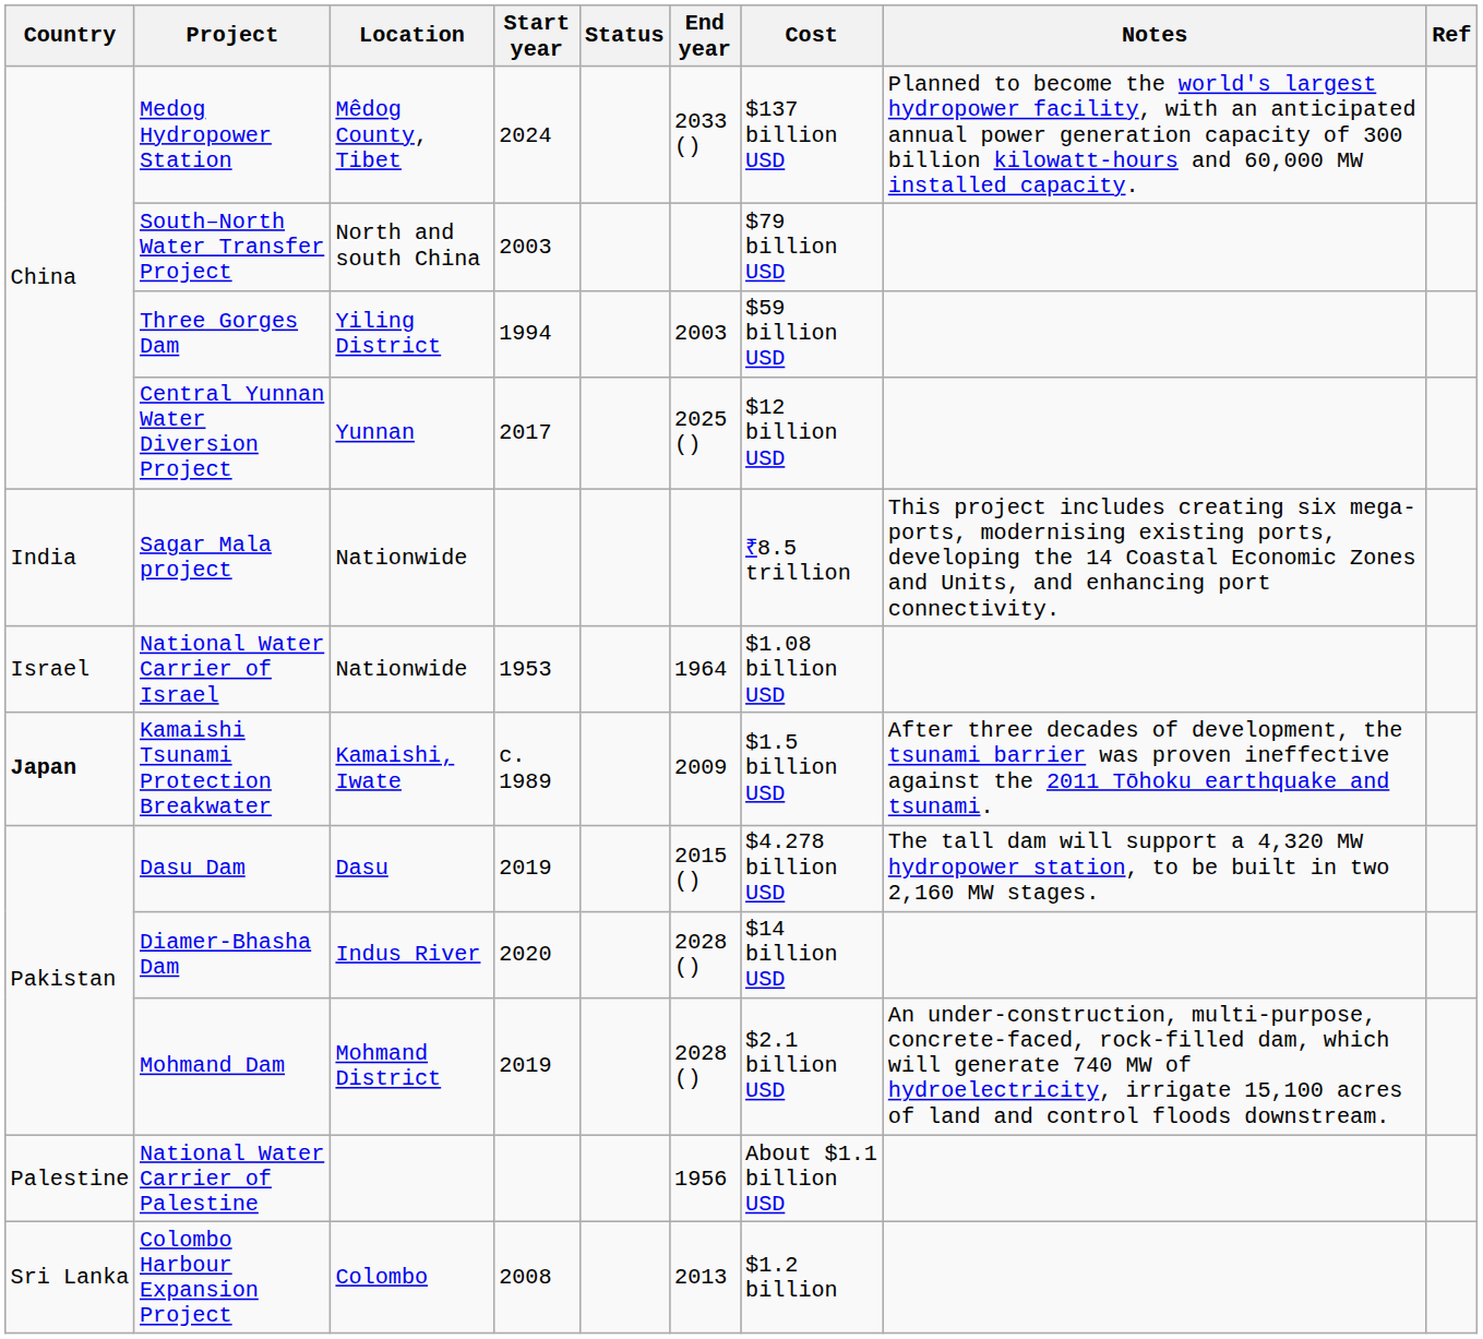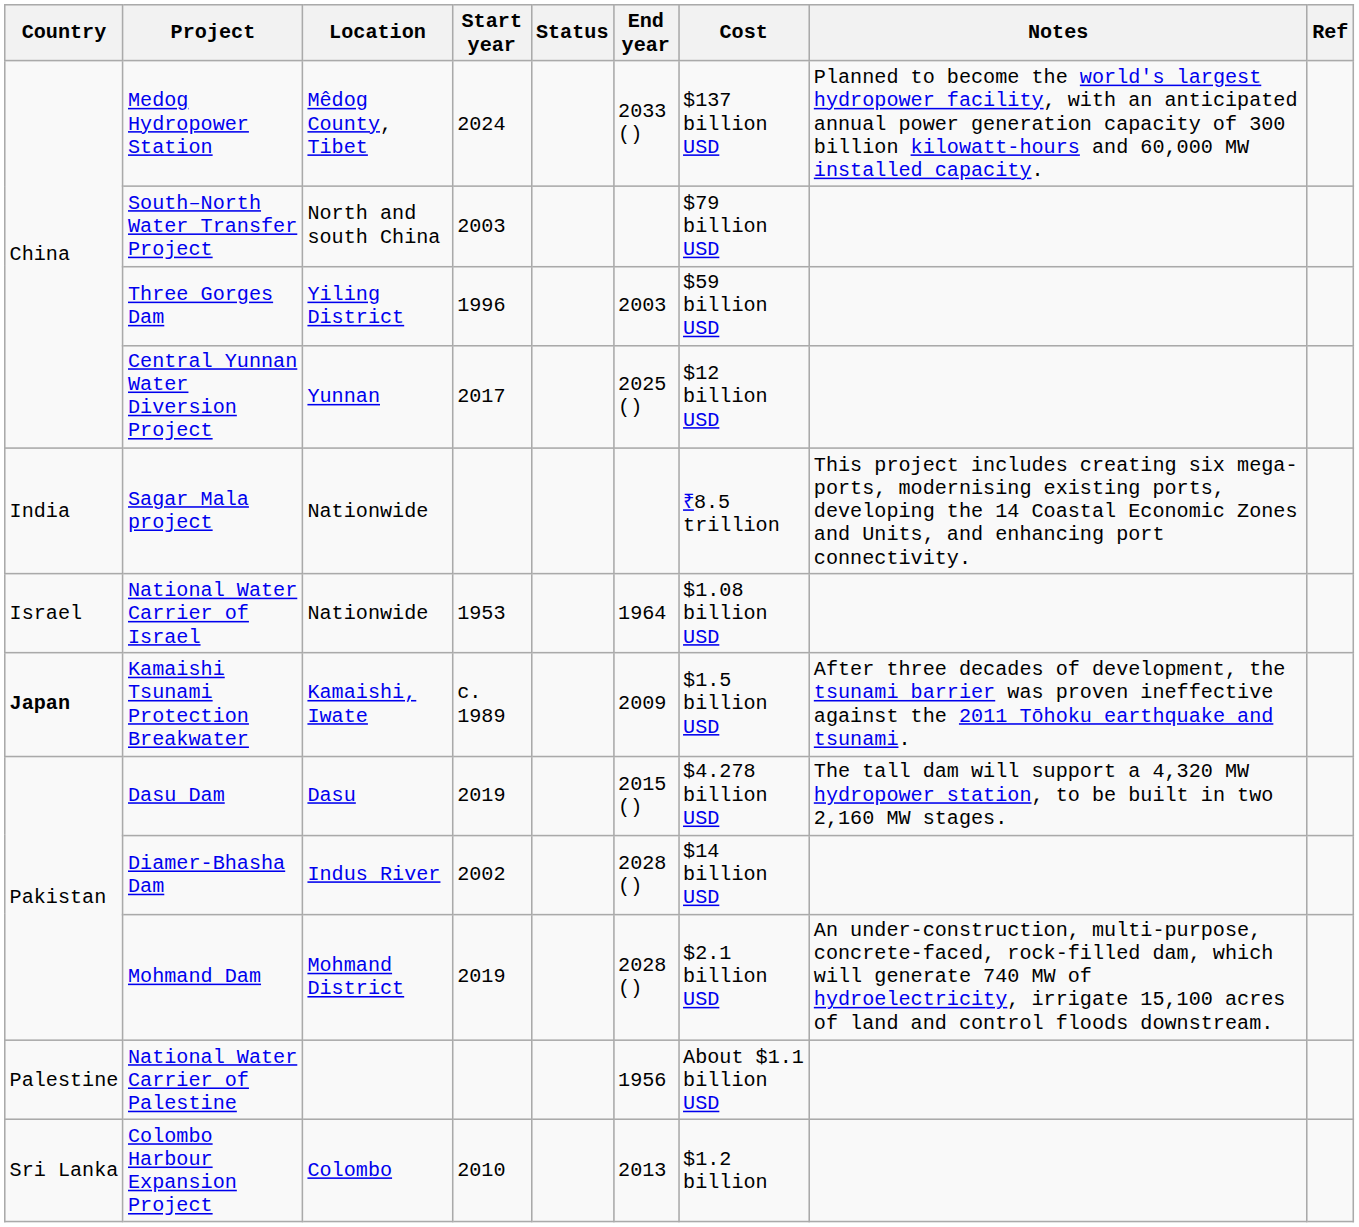Three Gorges Dam | Start year: 1994 -> 1996
Diamer-Bhasha Dam | Start year: 2020 -> 2002
Colombo Harbour Expansion Project | Start year: 2008 -> 2010
